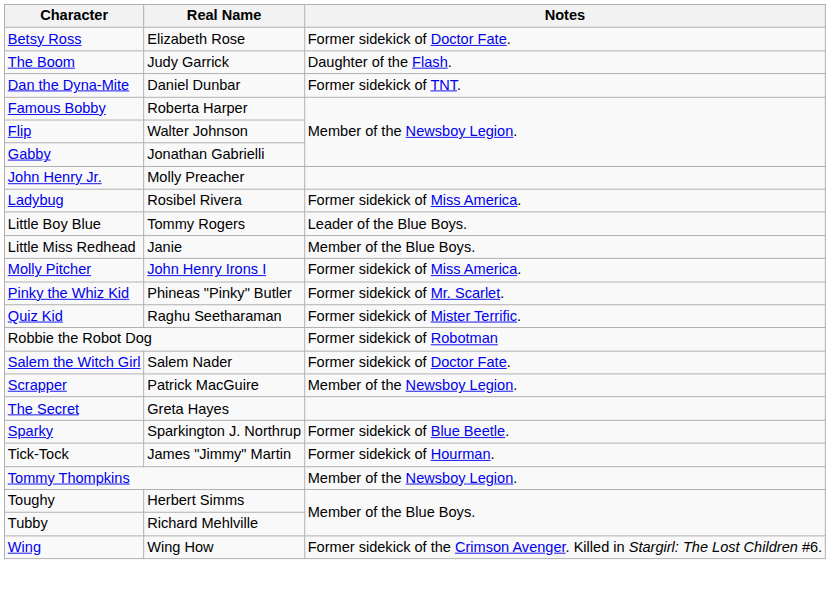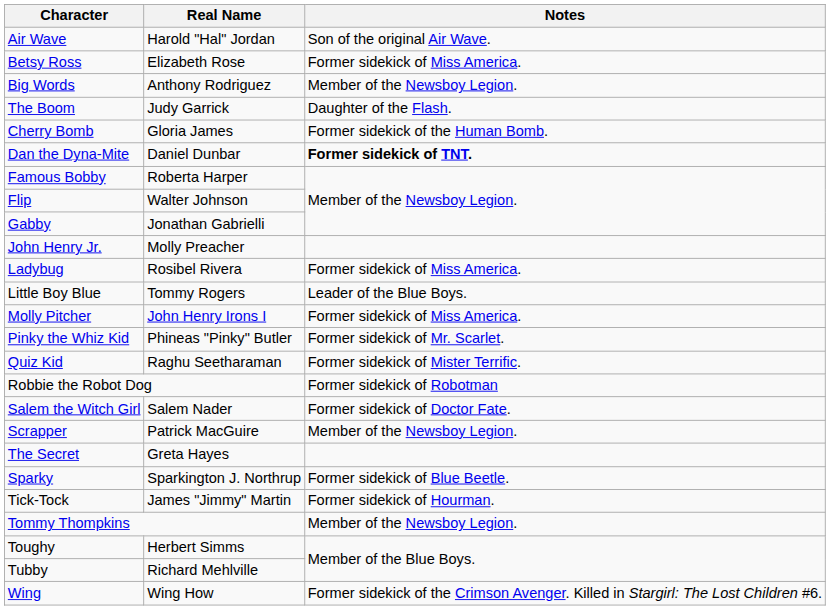+ row: Air Wave | Harold "Hal" Jordan | Son of the original Air Wave.
Betsy Ross | Notes: Former sidekick of Doctor Fate. -> Former sidekick of Miss America.
+ row: Big Words | Anthony Rodriguez | Member of the Newsboy Legion.
+ row: Cherry Bomb | Gloria James | Former sidekick of the Human Bomb.
Dan the Dyna-Mite | Notes: normal -> bold
- row: Little Miss Redhead | Janie | Member of the Blue Boys.
